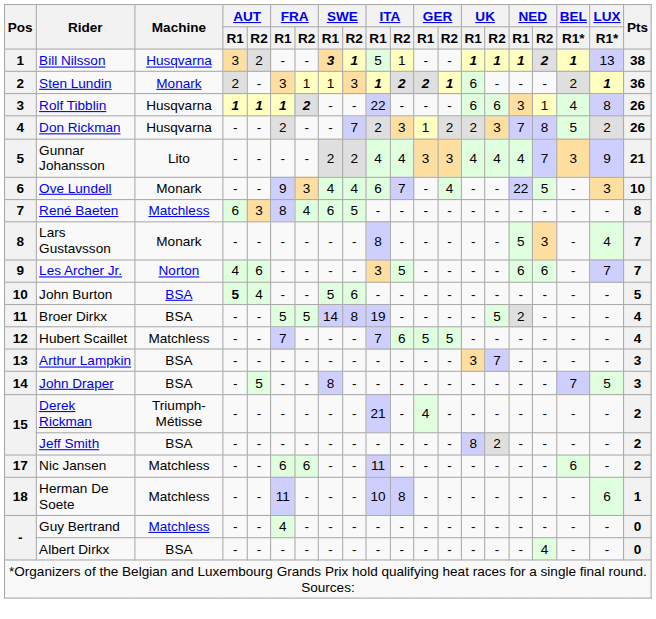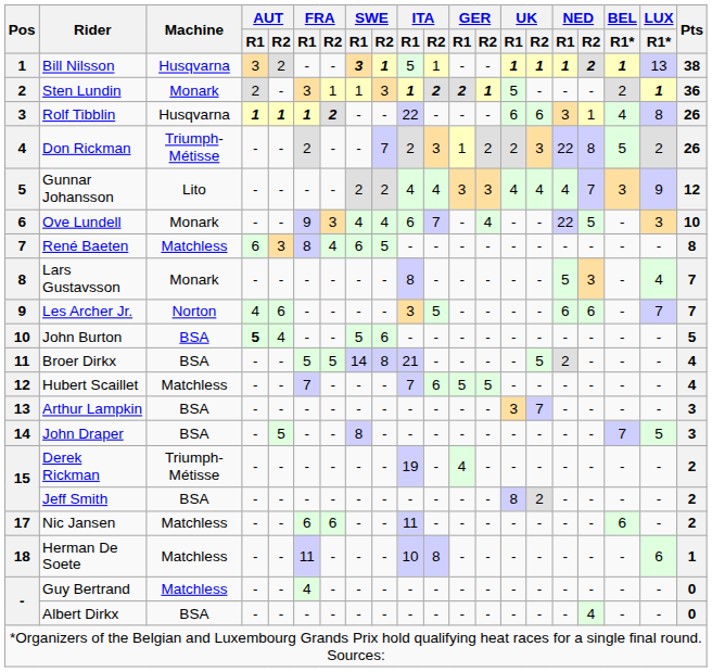Sten Lundin | UK / R1: 6 -> 5
Don Rickman | Machine: Husqvarna -> Triumph-Métisse
Don Rickman | NED / R1: 7 -> 22
Gunnar Johansson | Pts: 21 -> 12
Broer Dirkx | ITA / R1: 19 -> 21
Derek Rickman | ITA / R1: 21 -> 19
